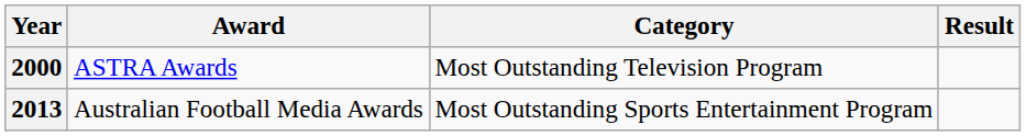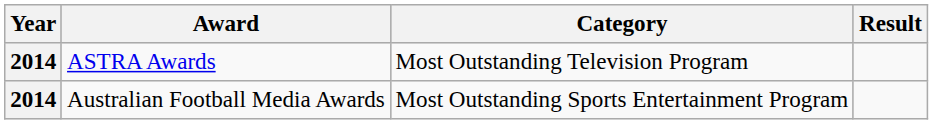ASTRA Awards | Year: 2000 -> 2014
Australian Football Media Awards | Year: 2013 -> 2014
